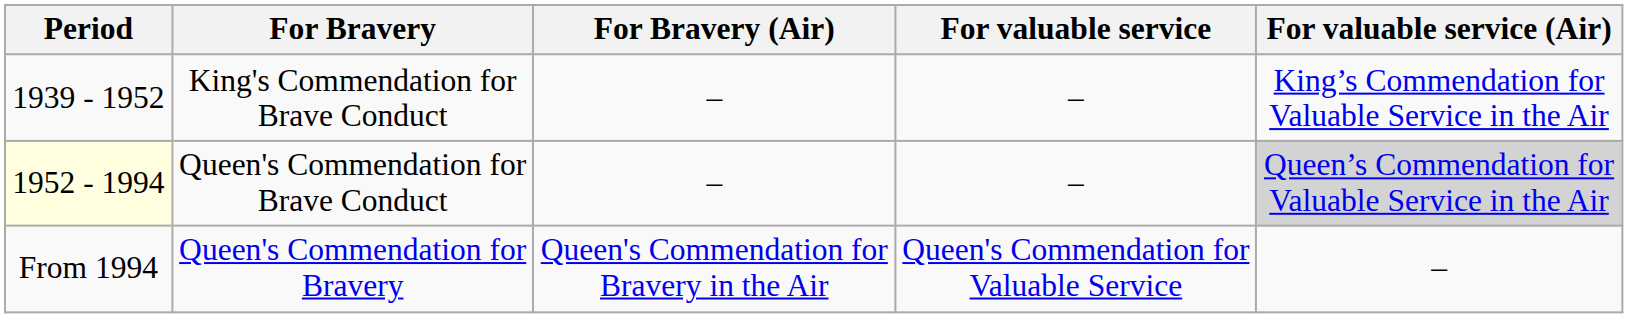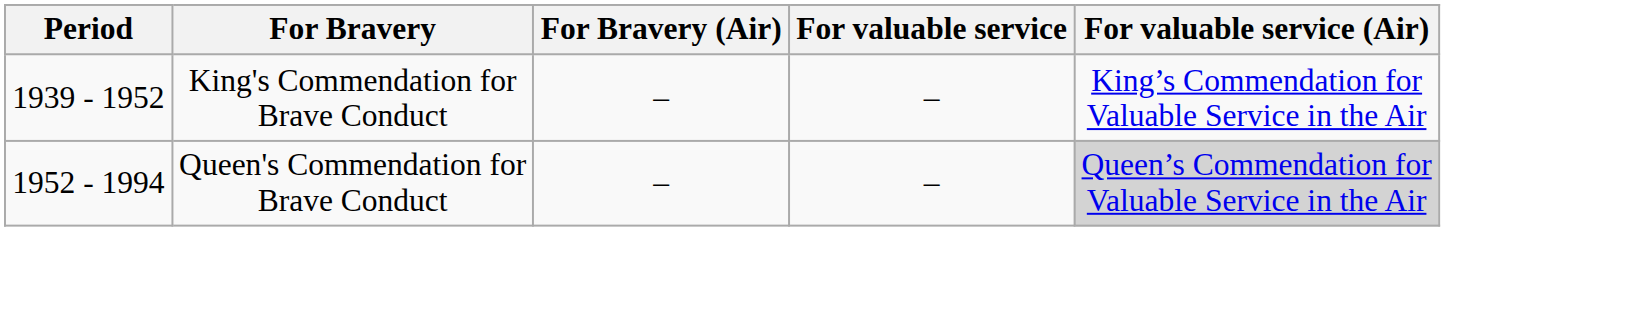Queen's Commendation for Brave Conduct | Period: lightyellow background -> no background
- row: From 1994 | Queen's Commendation for Bravery | Queen's Commendation for Bravery in the Air | Queen's Commendation for Valuable Service | –
